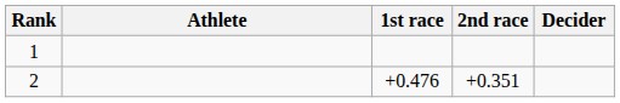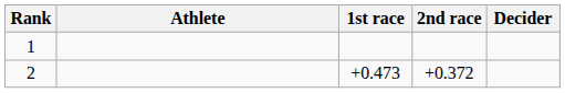2 | 1st race: +0.476 -> +0.473
2 | 2nd race: +0.351 -> +0.372
